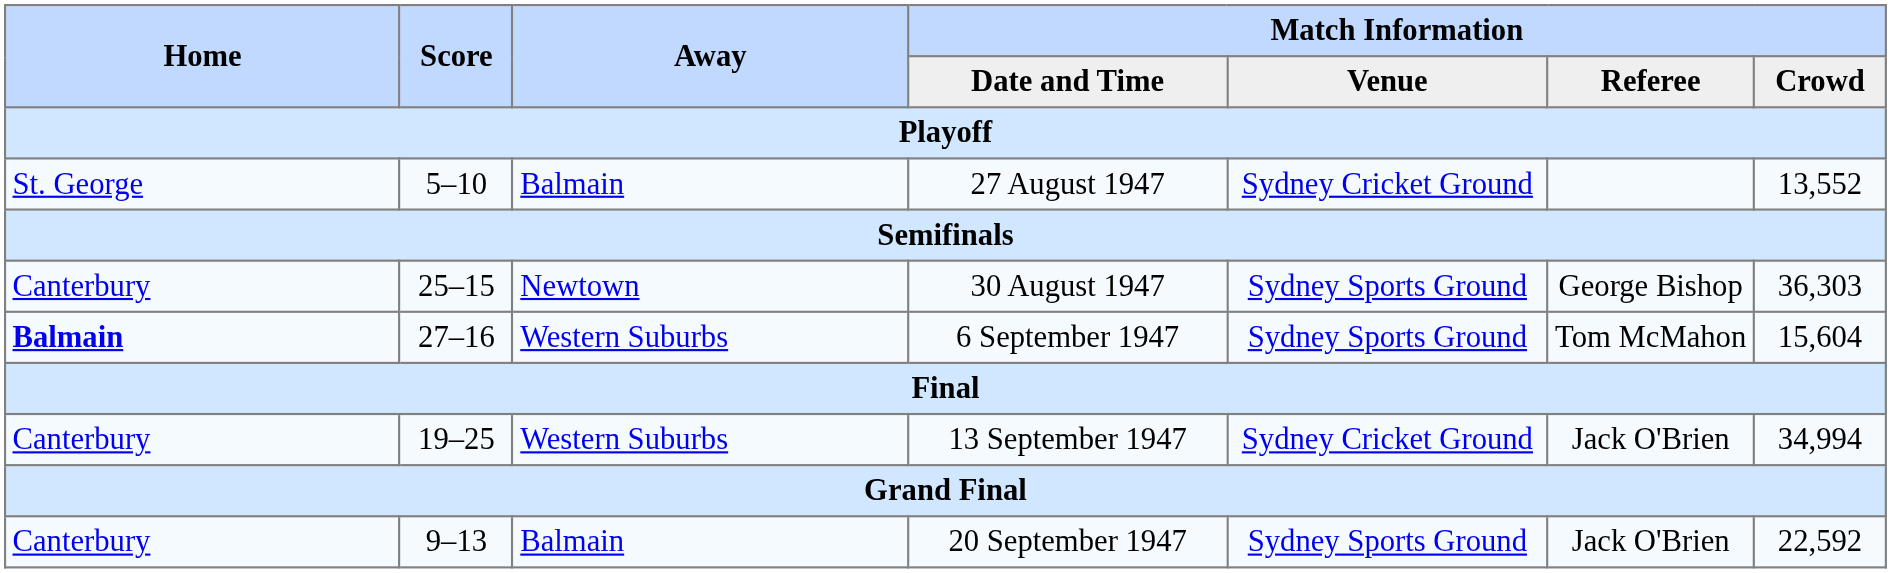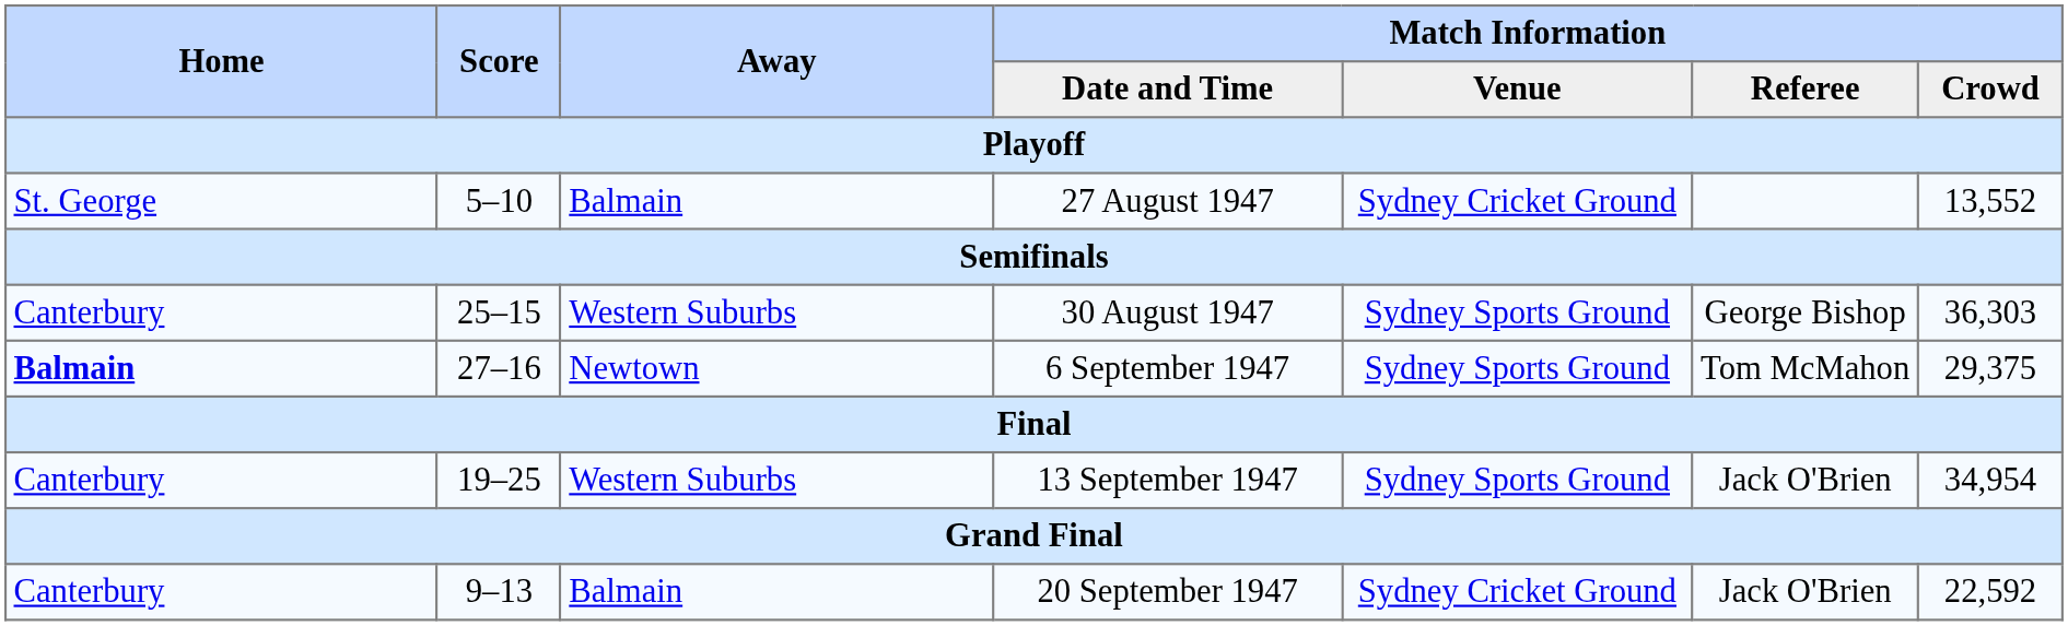30 August 1947 | Away: Newtown -> Western Suburbs
6 September 1947 | Away: Western Suburbs -> Newtown
6 September 1947 | Match Information / Crowd: 15,604 -> 29,375
13 September 1947 | Match Information / Venue: Sydney Cricket Ground -> Sydney Sports Ground
13 September 1947 | Match Information / Crowd: 34,994 -> 34,954
20 September 1947 | Match Information / Venue: Sydney Sports Ground -> Sydney Cricket Ground
